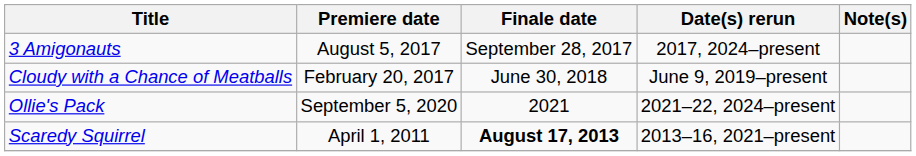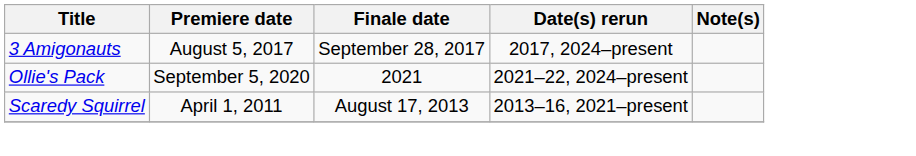- row: Cloudy with a Chance of Meatballs | February 20, 2017 | June 30, 2018 | June 9, 2019–present
Scaredy Squirrel | Finale date: bold -> normal
